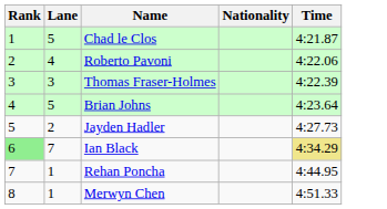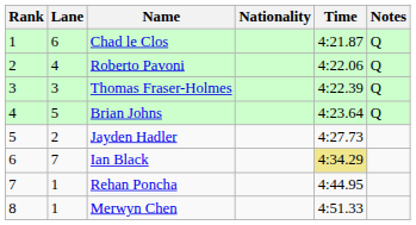+ column: Notes | Q | Q | Q | Q
Chad le Clos | Lane: 5 -> 6
Ian Black | Rank: lightgreen background -> no background
